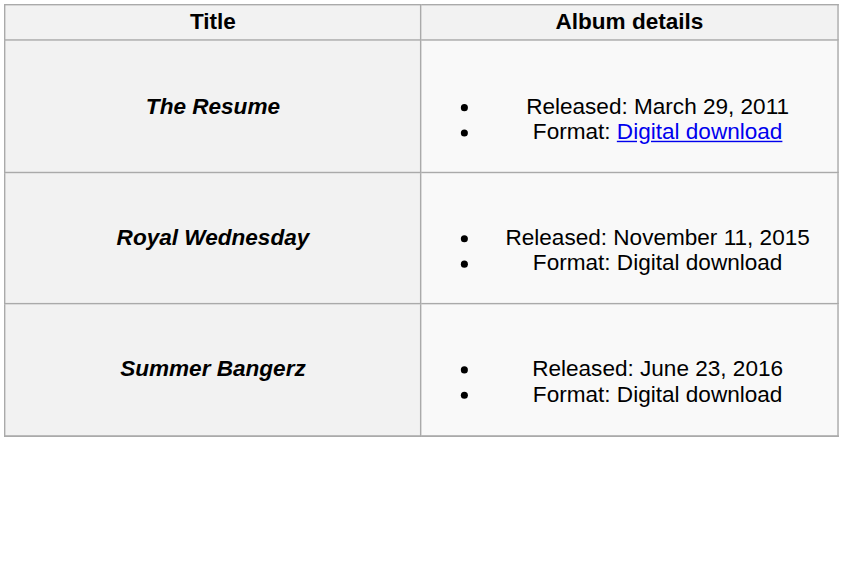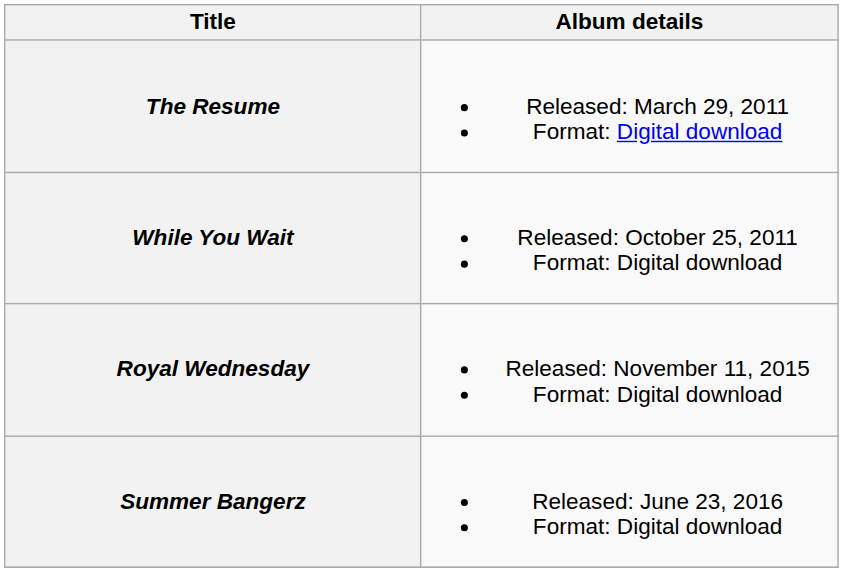+ row: While You Wait | Released: October 25, 2011 Format: Digital download
